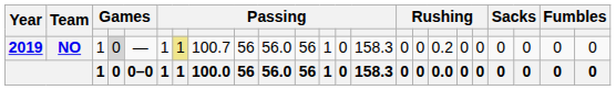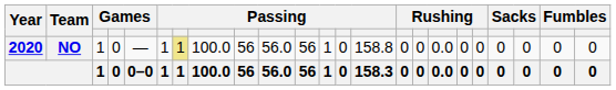NO | Year: 2019 -> 2020
NO | column 4: lightgrey background -> no background
NO | column 8: 100.7 -> 100.0
NO | column 14: 158.3 -> 158.8
NO | column 17: 0.2 -> 0.0
